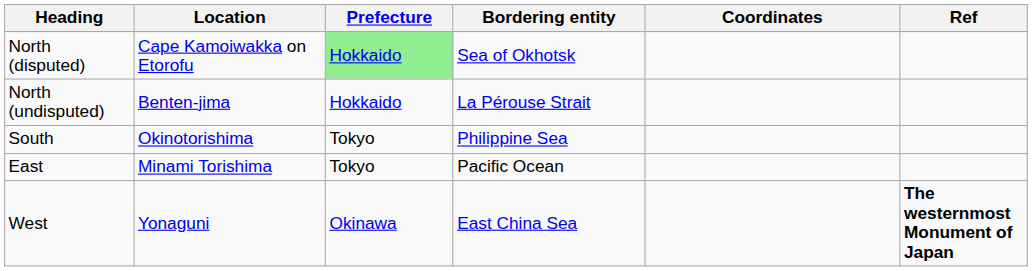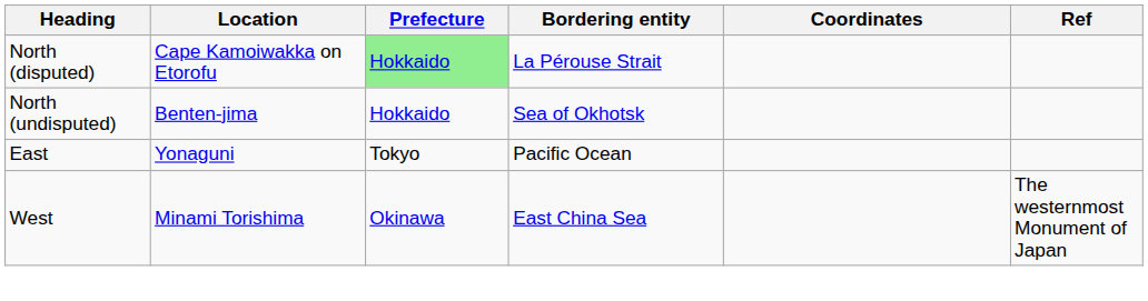North (disputed) | Bordering entity: Sea of Okhotsk -> La Pérouse Strait
North (undisputed) | Bordering entity: La Pérouse Strait -> Sea of Okhotsk
- row: South | Okinotorishima | Tokyo | Philippine Sea
East | Location: Minami Torishima -> Yonaguni
West | Location: Yonaguni -> Minami Torishima
West | Ref: bold -> normal
